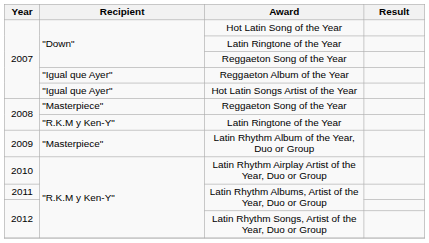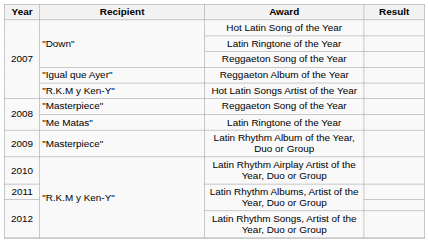Hot Latin Songs Artist of the Year | Recipient: "Igual que Ayer" -> "R.K.M y Ken-Y"
2008 / Latin Ringtone of the Year | Recipient: "R.K.M y Ken-Y" -> "Me Matas"
